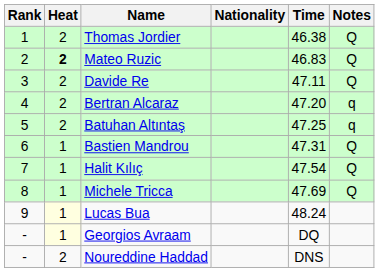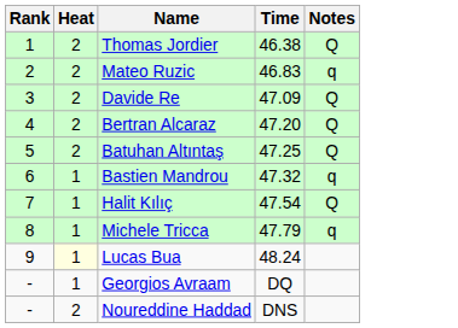- column: Nationality
Mateo Ruzic | Heat: bold -> normal
Mateo Ruzic | Notes: Q -> q
Davide Re | Time: 47.11 -> 47.09
Bertran Alcaraz | Notes: q -> Q
Batuhan Altıntaş | Notes: q -> Q
Bastien Mandrou | Time: 47.31 -> 47.32
Bastien Mandrou | Notes: Q -> q
Michele Tricca | Time: 47.69 -> 47.79
Michele Tricca | Notes: Q -> q
Georgios Avraam | Heat: lightyellow background -> no background
